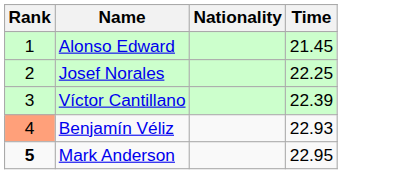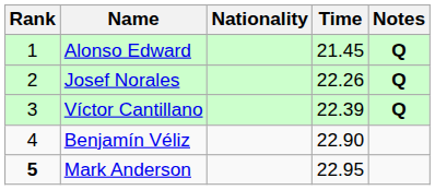+ column: Notes | Q | Q | Q
Josef Norales | Time: 22.25 -> 22.26
Benjamín Véliz | Rank: lightsalmon background -> no background
Benjamín Véliz | Time: 22.93 -> 22.90
